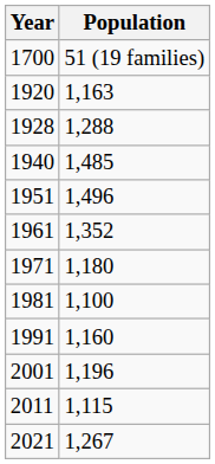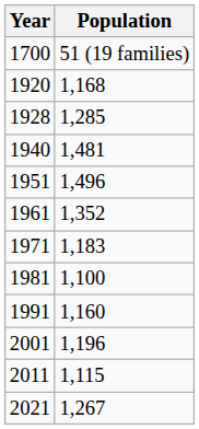1920 | Population: 1,163 -> 1,168
1928 | Population: 1,288 -> 1,285
1940 | Population: 1,485 -> 1,481
1971 | Population: 1,180 -> 1,183
